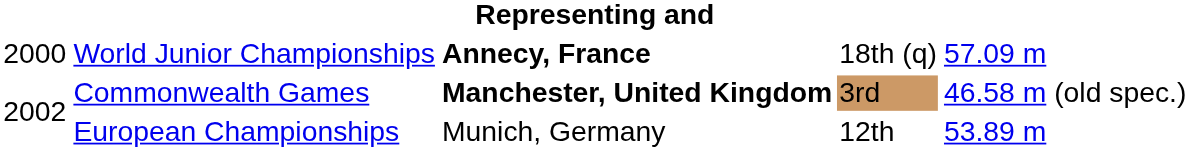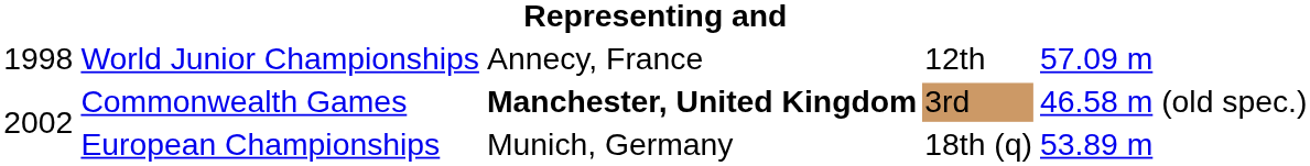World Junior Championships | column 1: 2000 -> 1998
World Junior Championships | column 3: bold -> normal
World Junior Championships | column 4: 18th (q) -> 12th
European Championships | column 4: 12th -> 18th (q)
